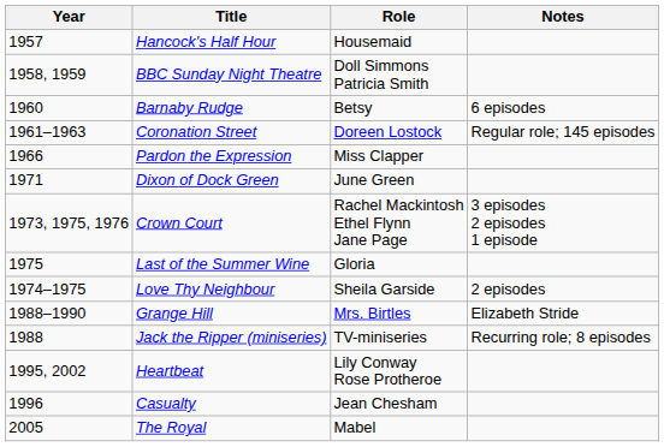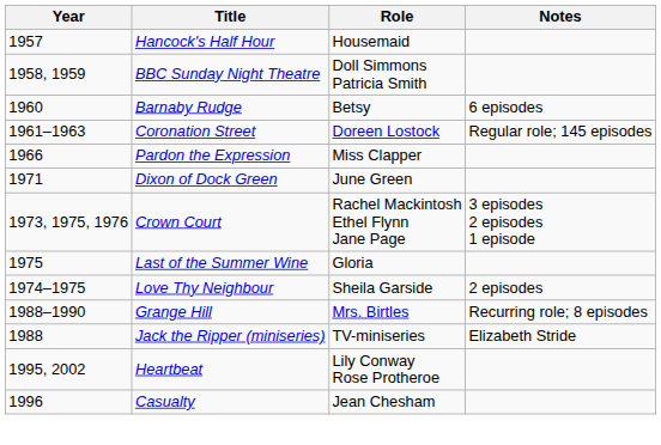Grange Hill | Notes: Elizabeth Stride -> Recurring role; 8 episodes
Jack the Ripper (miniseries) | Notes: Recurring role; 8 episodes -> Elizabeth Stride
- row: 2005 | The Royal | Mabel
